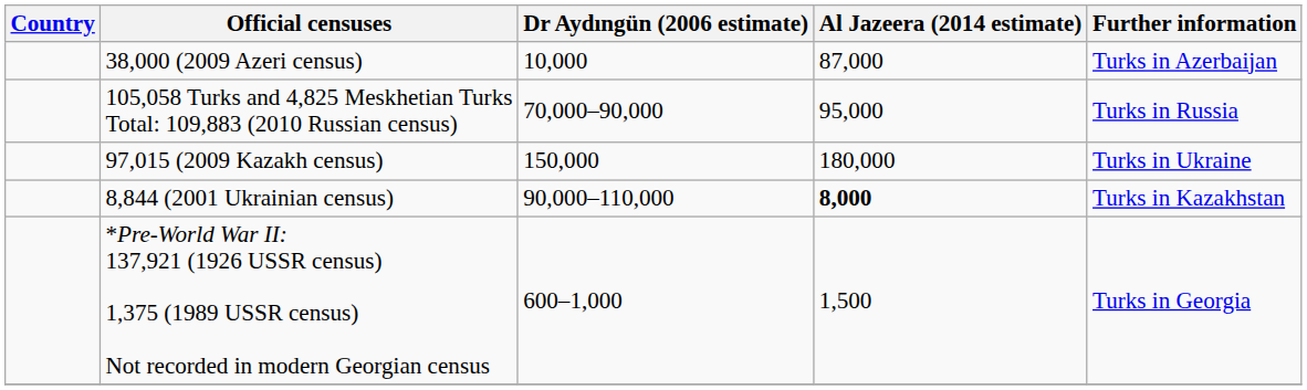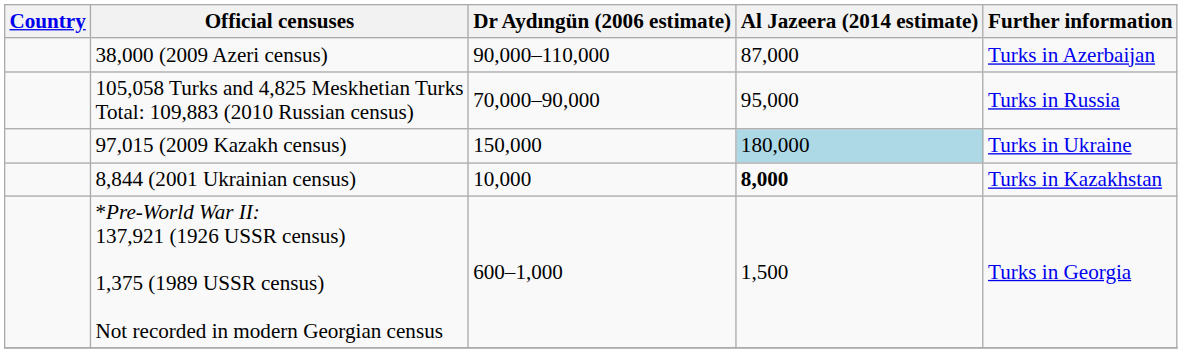38,000 (2009 Azeri census) | Dr Aydıngün (2006 estimate): 10,000 -> 90,000–110,000
97,015 (2009 Kazakh census) | Al Jazeera (2014 estimate): no background -> lightblue background
8,844 (2001 Ukrainian census) | Dr Aydıngün (2006 estimate): 90,000–110,000 -> 10,000
